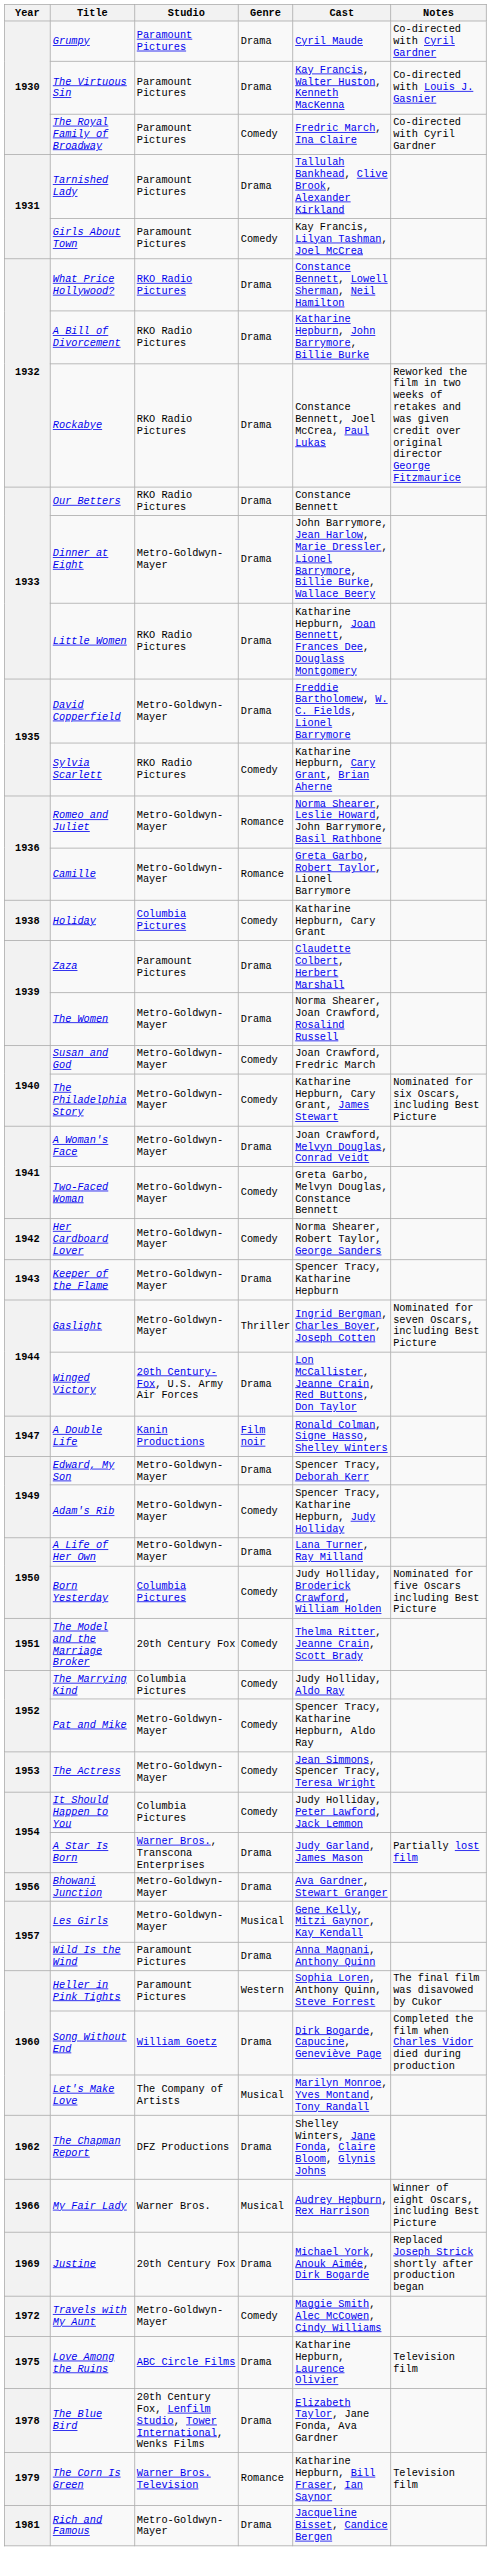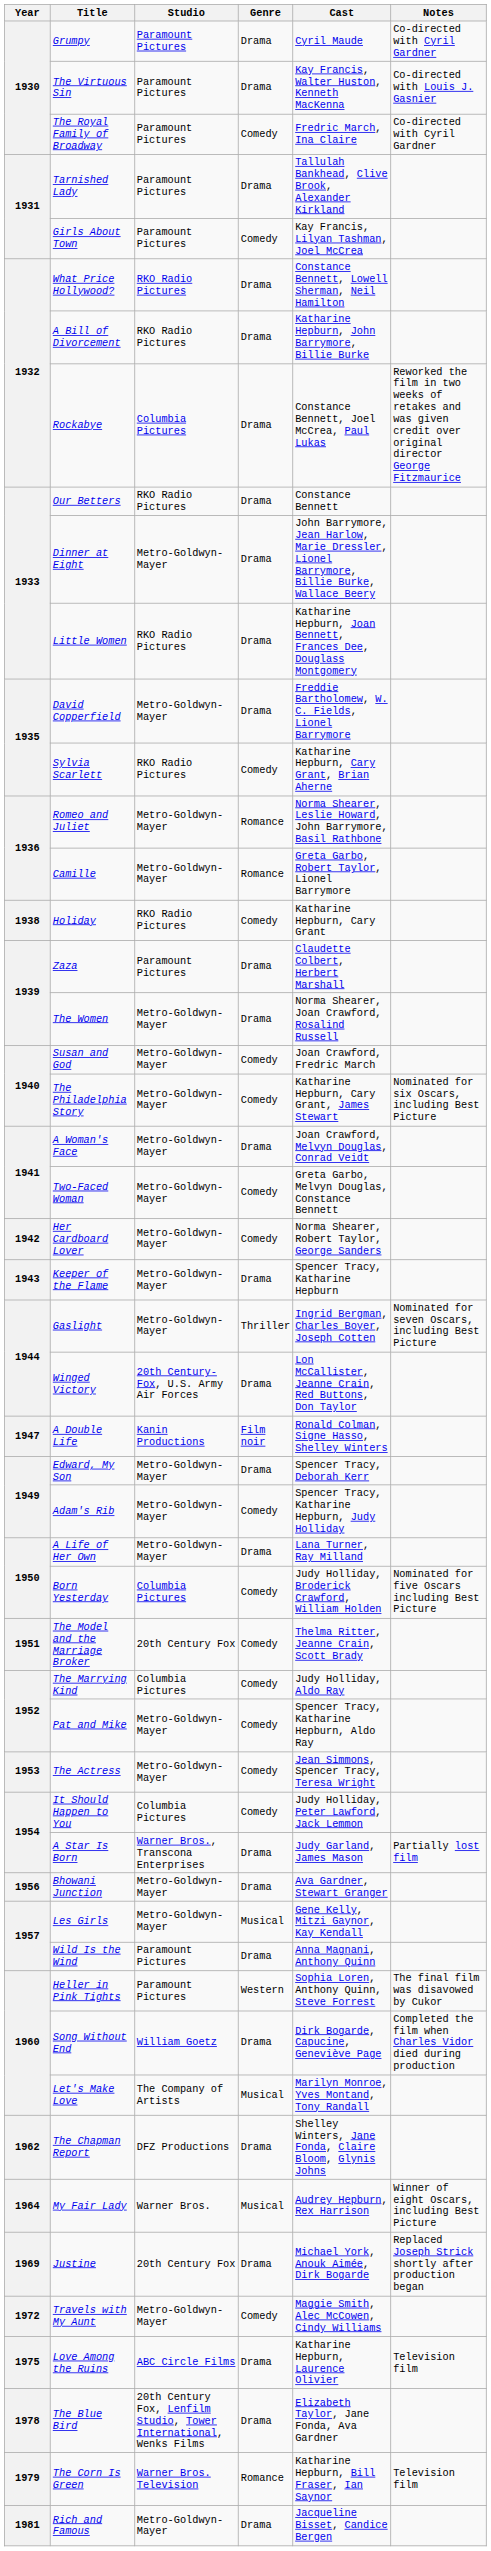Rockabye | Studio: RKO Radio Pictures -> Columbia Pictures
Holiday | Studio: Columbia Pictures -> RKO Radio Pictures
My Fair Lady | Year: 1966 -> 1964
